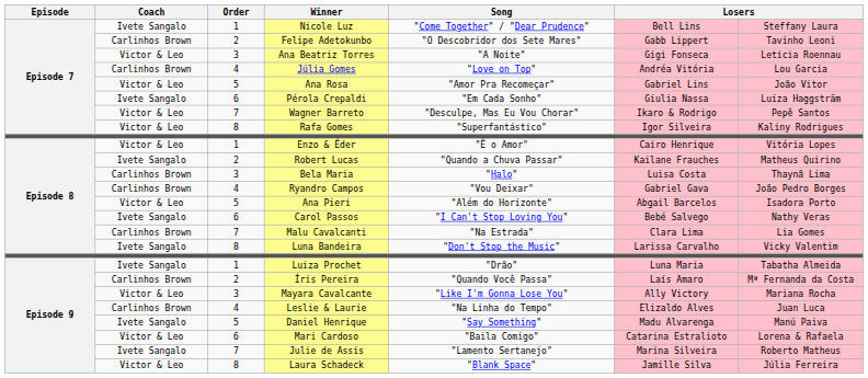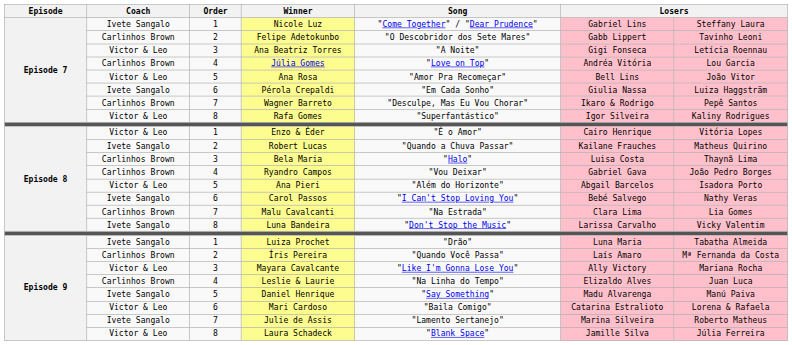Nicole Luz | column 6: Bell Lins -> Gabriel Lins
Ana Rosa | column 6: Gabriel Lins -> Bell Lins
Wagner Barreto | Coach: Victor & Leo -> Carlinhos Brown
